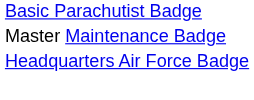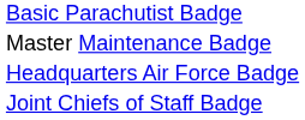+ row: Joint Chiefs of Staff Badge
